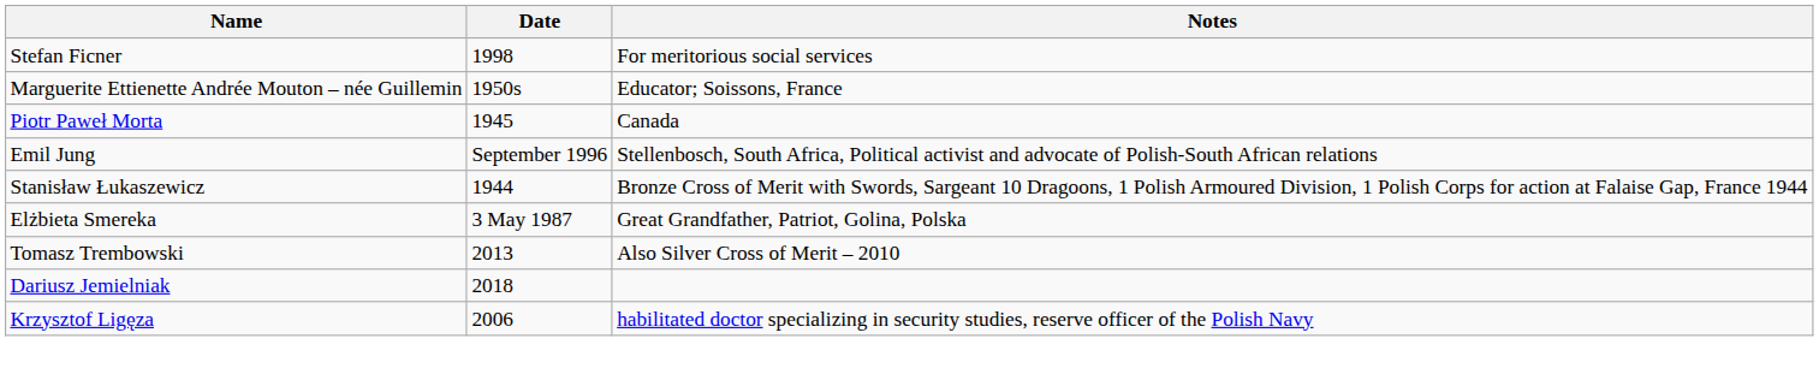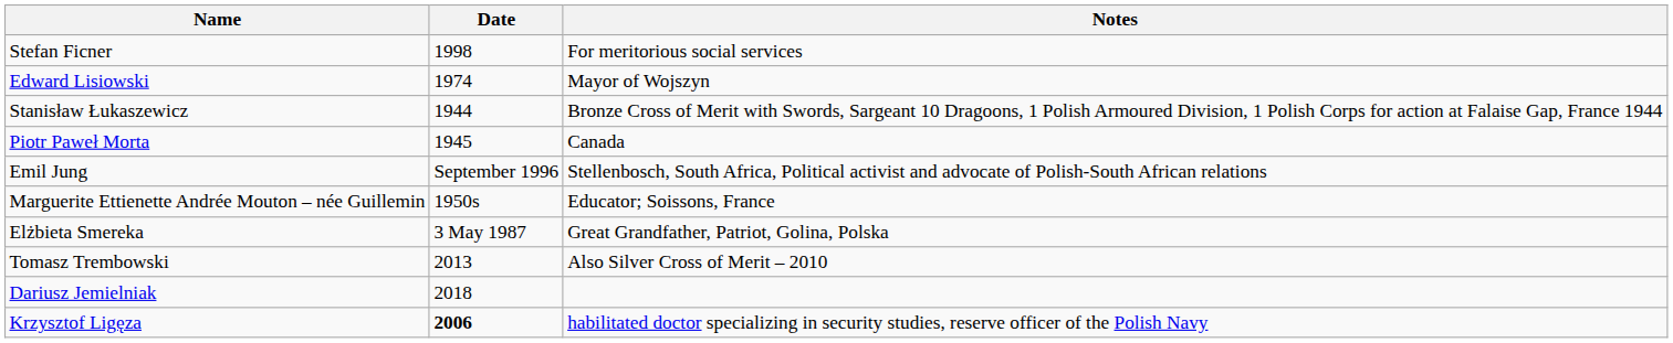+ row: Edward Lisiowski | 1974 | Mayor of Wojszyn
rows swapped: Stanisław Łukaszewicz <-> Marguerite Ettienette Andrée Mouton – née Guillemin
Krzysztof Ligęza | Date: normal -> bold
